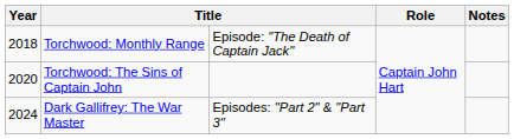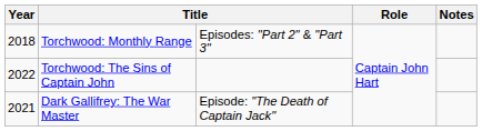Torchwood: Monthly Range | column 3: Episode: "The Death of Captain Jack" -> Episodes: "Part 2" & "Part 3"
Torchwood: The Sins of Captain John | Year: 2020 -> 2022
Dark Gallifrey: The War Master | Year: 2024 -> 2021
Dark Gallifrey: The War Master | column 3: Episodes: "Part 2" & "Part 3" -> Episode: "The Death of Captain Jack"
